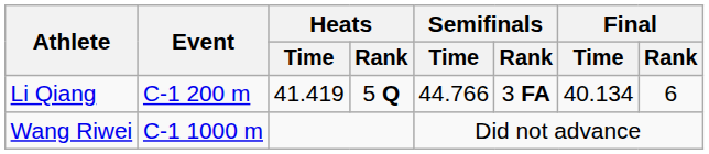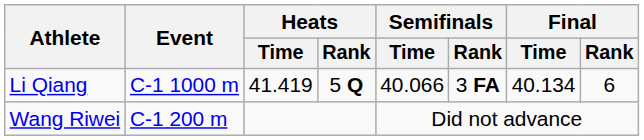Li Qiang | Event: C-1 200 m -> C-1 1000 m
Li Qiang | Semifinals / Time: 44.766 -> 40.066
Wang Riwei | Event: C-1 1000 m -> C-1 200 m
